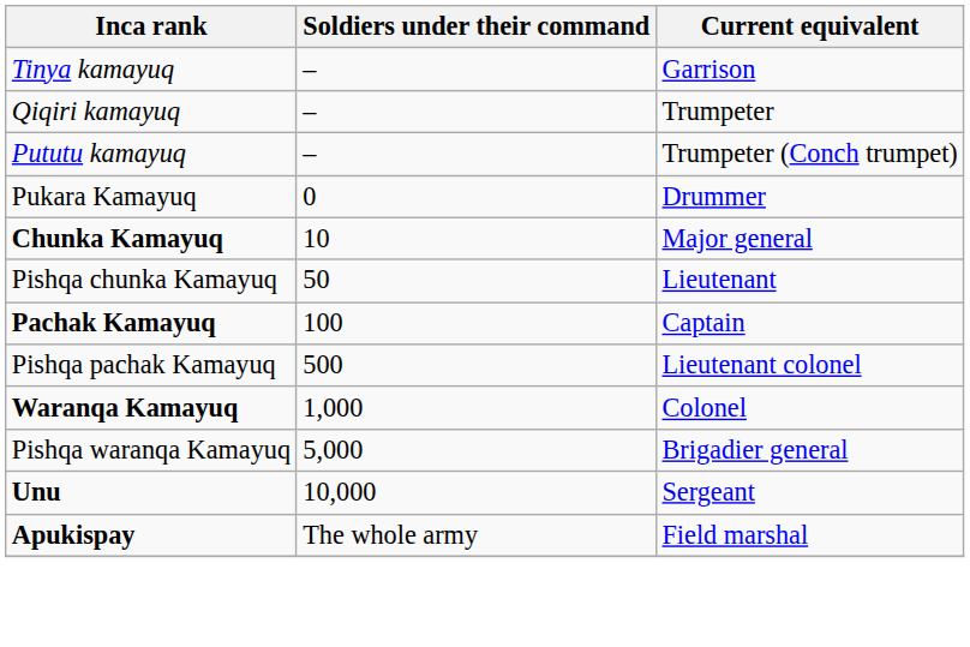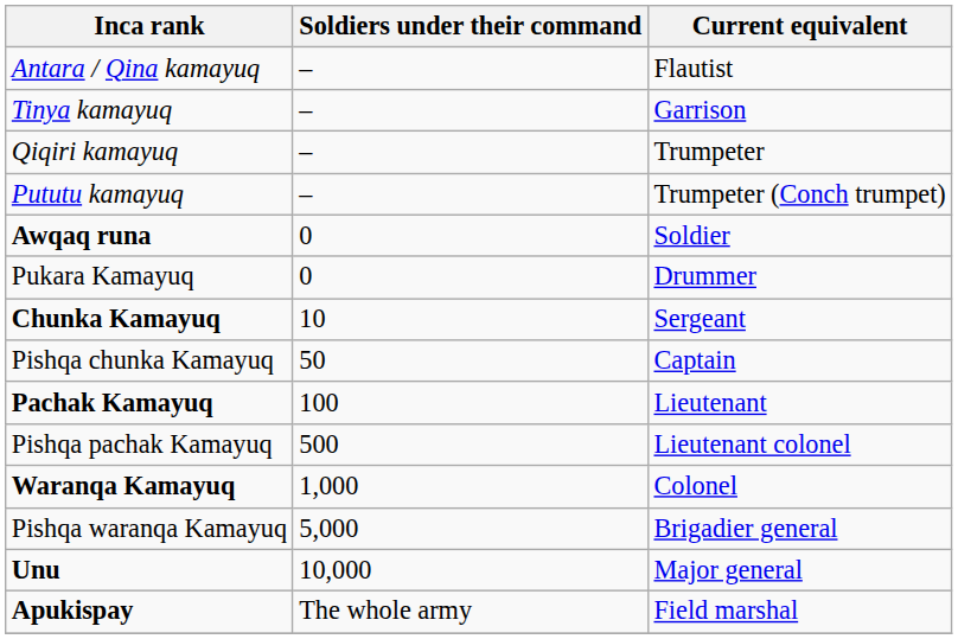+ row: Antara / Qina kamayuq | – | Flautist
+ row: Awqaq runa | 0 | Soldier
Chunka Kamayuq | Current equivalent: Major general -> Sergeant
Pishqa chunka Kamayuq | Current equivalent: Lieutenant -> Captain
Pachak Kamayuq | Current equivalent: Captain -> Lieutenant
Unu | Current equivalent: Sergeant -> Major general
